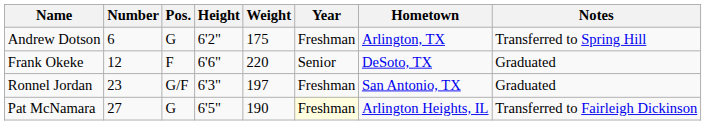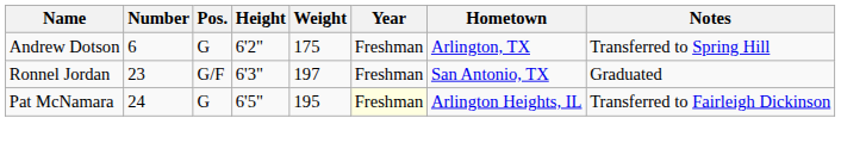- row: Frank Okeke | 12 | F | 6'6" | 220 | Senior | DeSoto, TX | Graduated
Pat McNamara | Number: 27 -> 24
Pat McNamara | Weight: 190 -> 195
